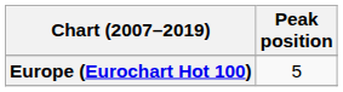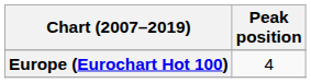Europe (Eurochart Hot 100) | Peak position: 5 -> 4
